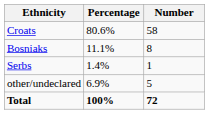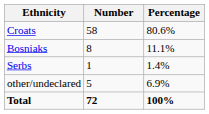columns swapped: Number <-> Percentage
